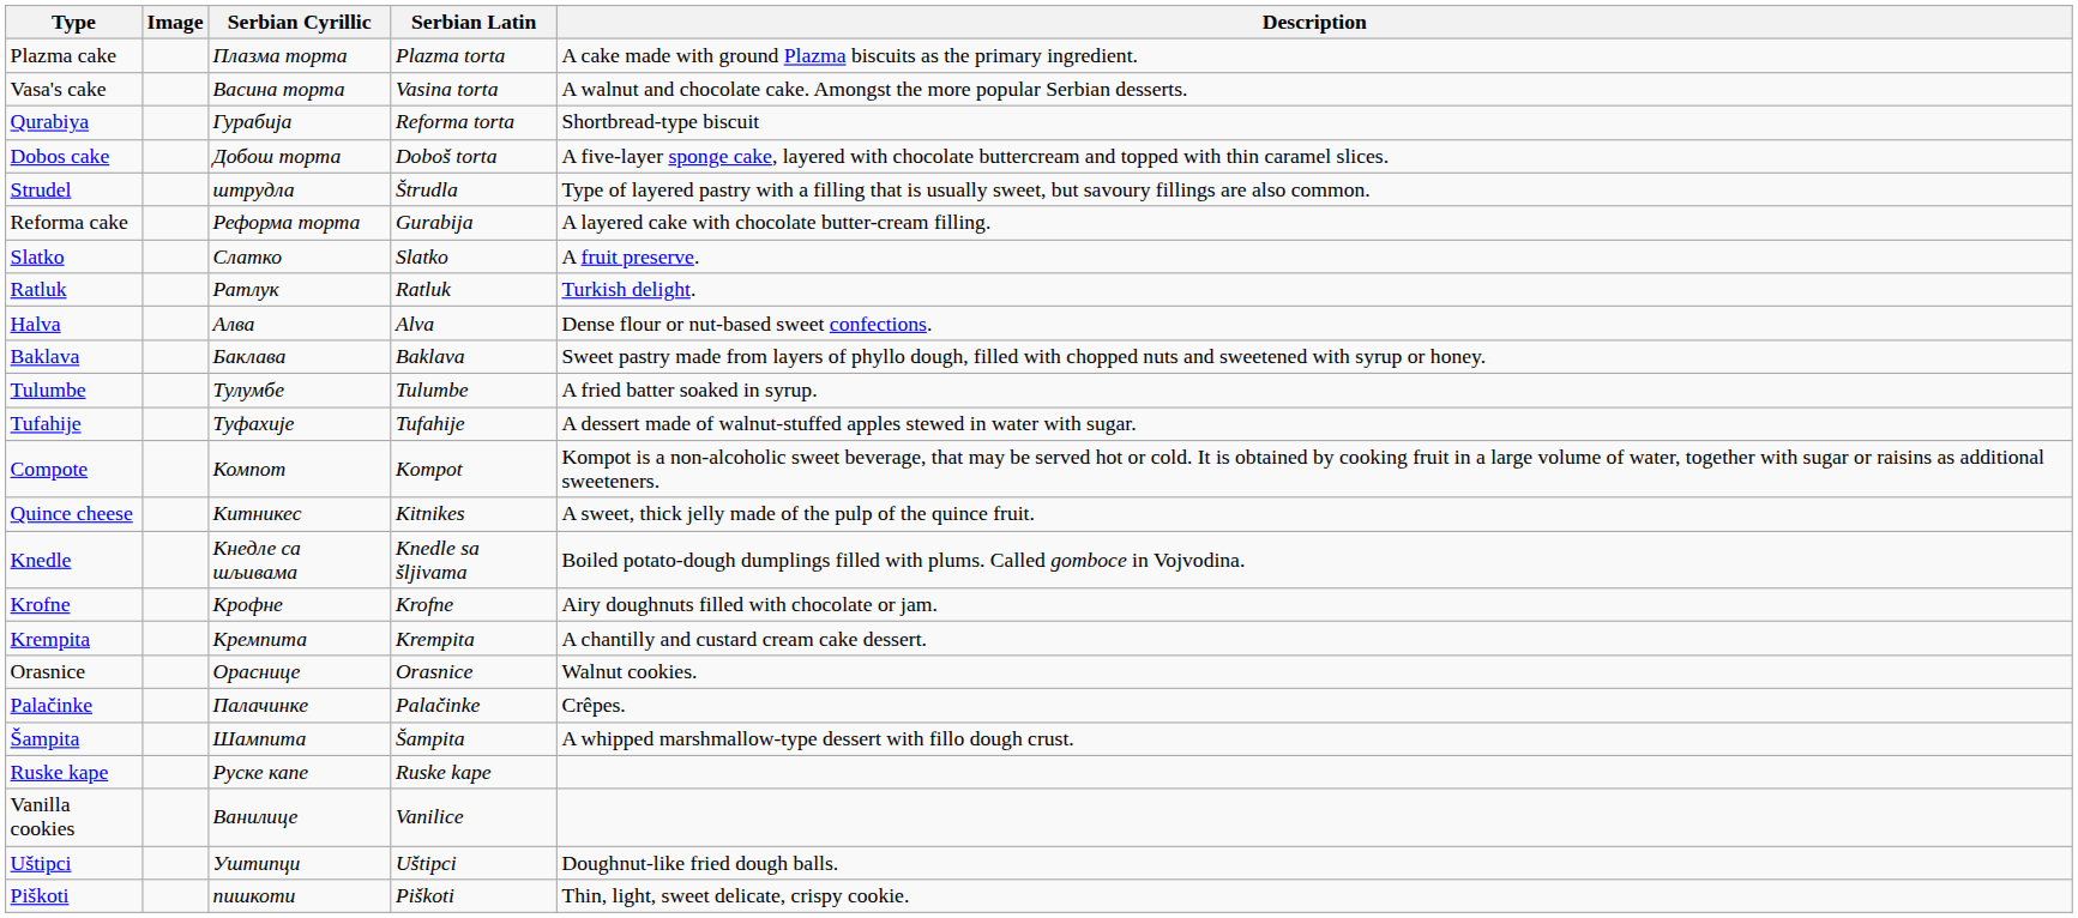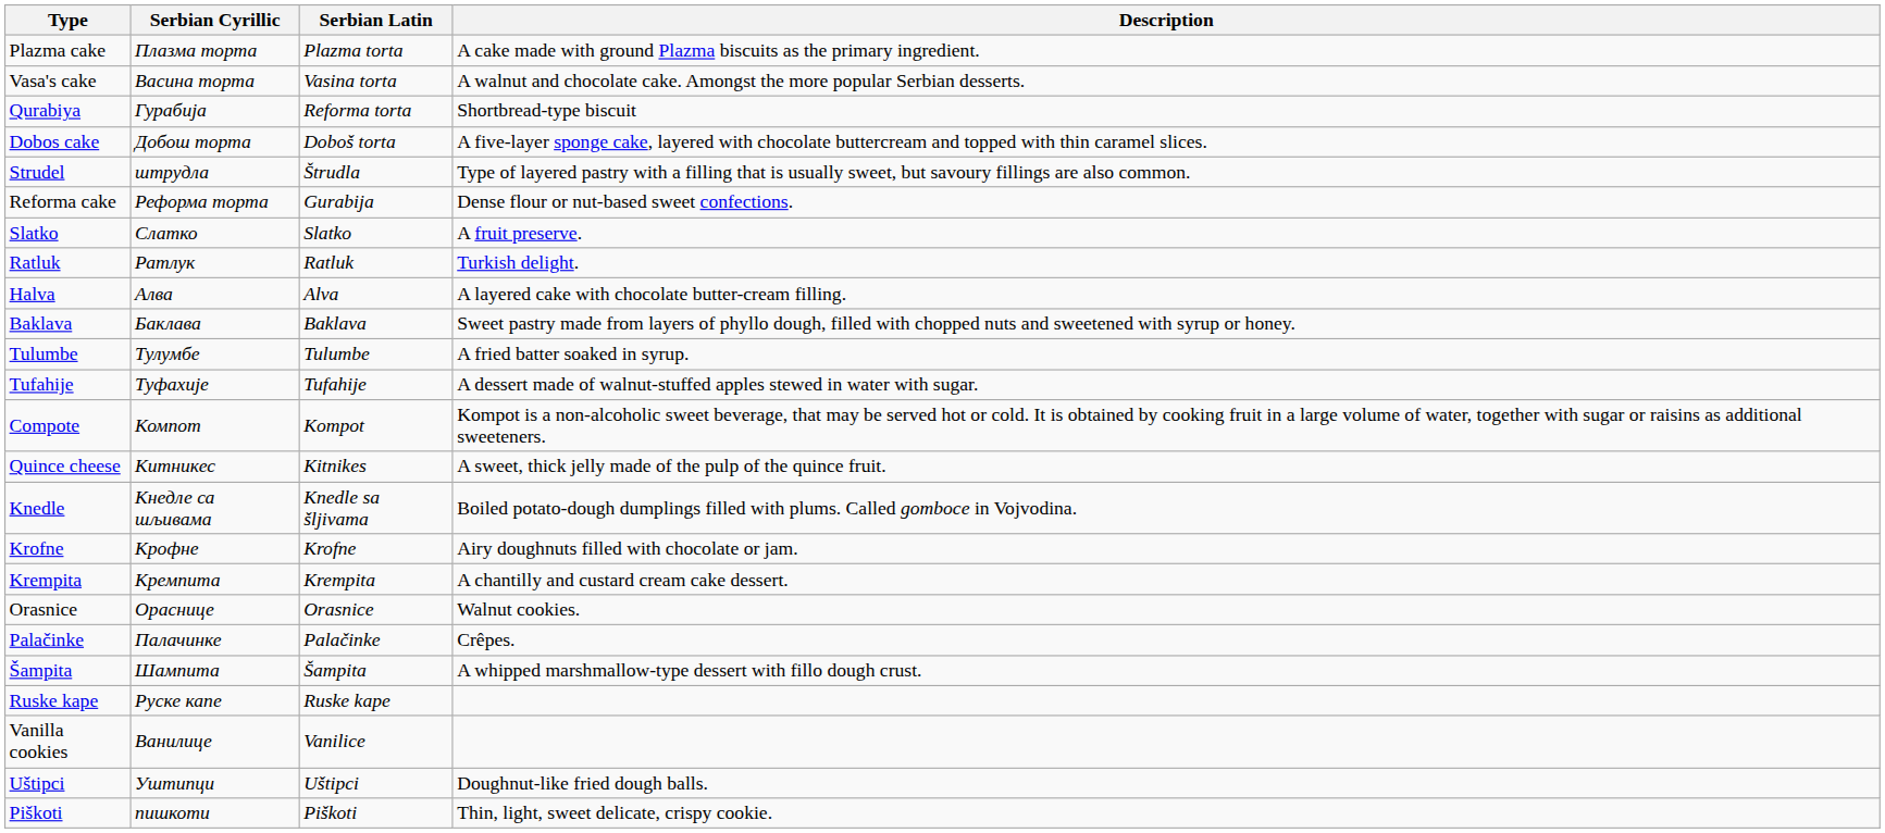- column: Image
Reforma cake | Description: A layered cake with chocolate butter-cream filling. -> Dense flour or nut-based sweet confections.
Halva | Description: Dense flour or nut-based sweet confections. -> A layered cake with chocolate butter-cream filling.
